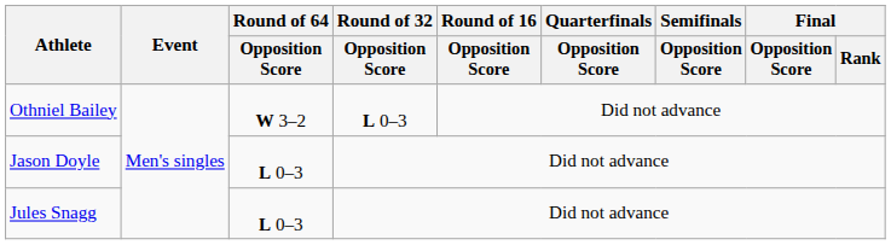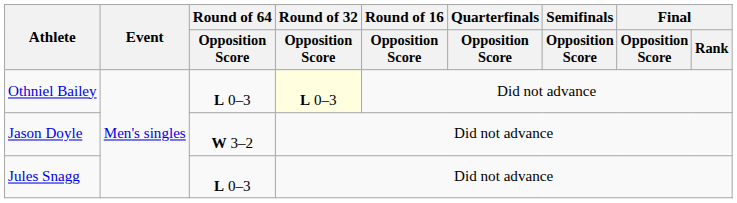Othniel Bailey | Round of 64 / Opposition Score: W 3–2 -> L 0–3
Othniel Bailey | Round of 32 / Opposition Score: no background -> lightyellow background
Jason Doyle | Round of 64 / Opposition Score: L 0–3 -> W 3–2
